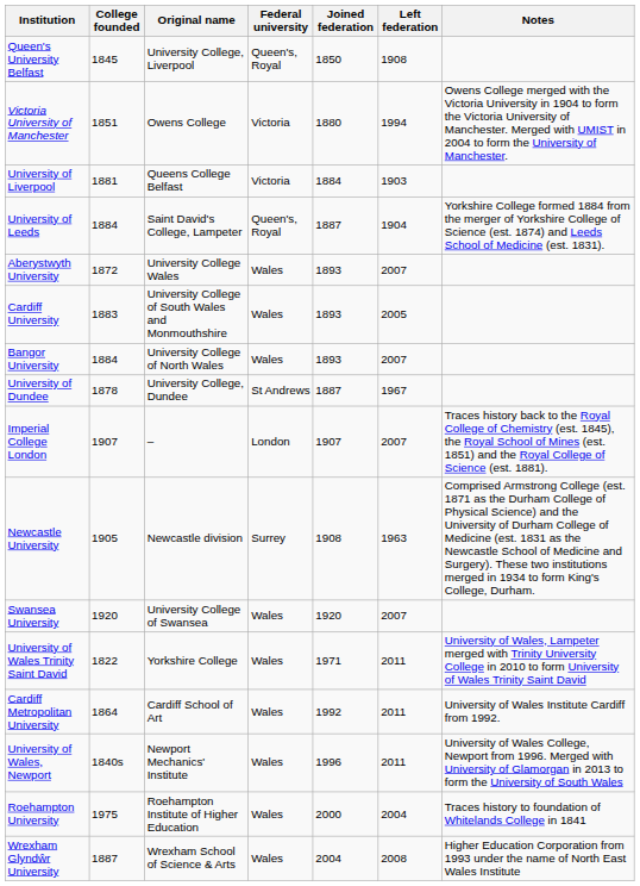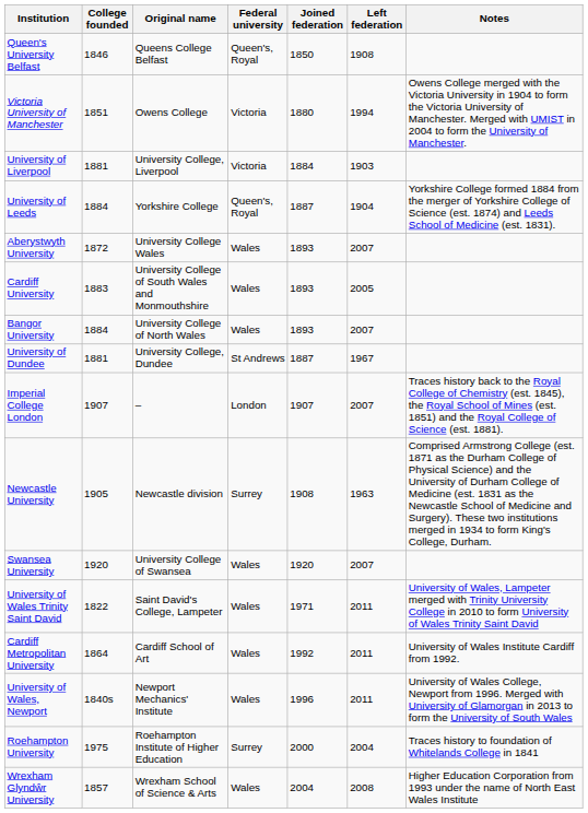Queen's University Belfast | College founded: 1845 -> 1846
Queen's University Belfast | Original name: University College, Liverpool -> Queens College Belfast
University of Liverpool | Original name: Queens College Belfast -> University College, Liverpool
University of Leeds | Original name: Saint David's College, Lampeter -> Yorkshire College
University of Dundee | College founded: 1878 -> 1881
University of Wales Trinity Saint David | Original name: Yorkshire College -> Saint David's College, Lampeter
Roehampton University | Federal university: Wales -> Surrey
Wrexham Glyndŵr University | College founded: 1887 -> 1857
